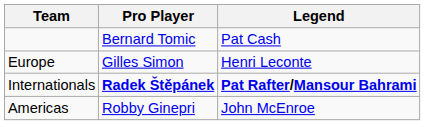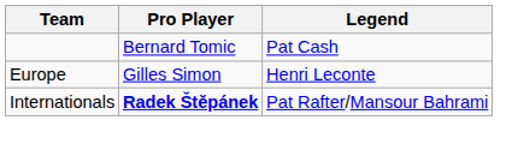Internationals | Legend: bold -> normal
- row: Americas | Robby Ginepri | John McEnroe
